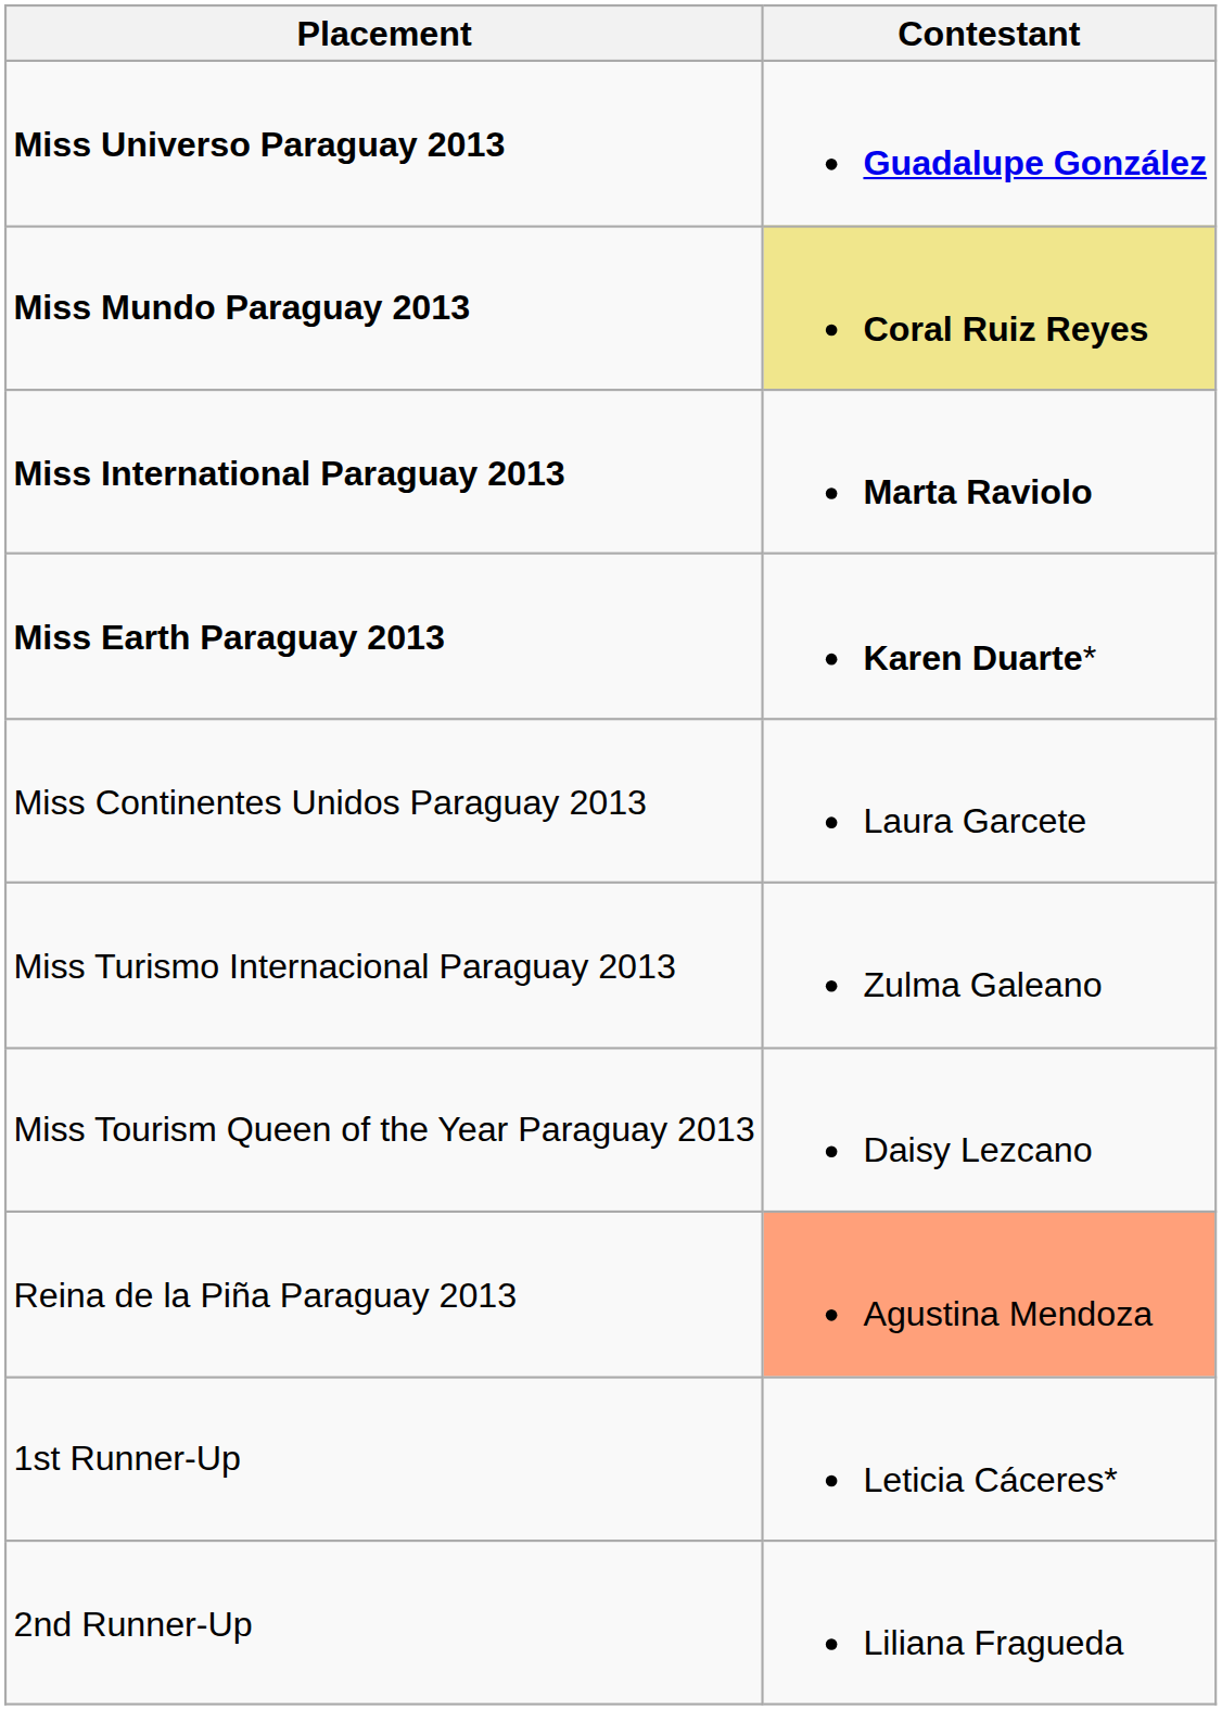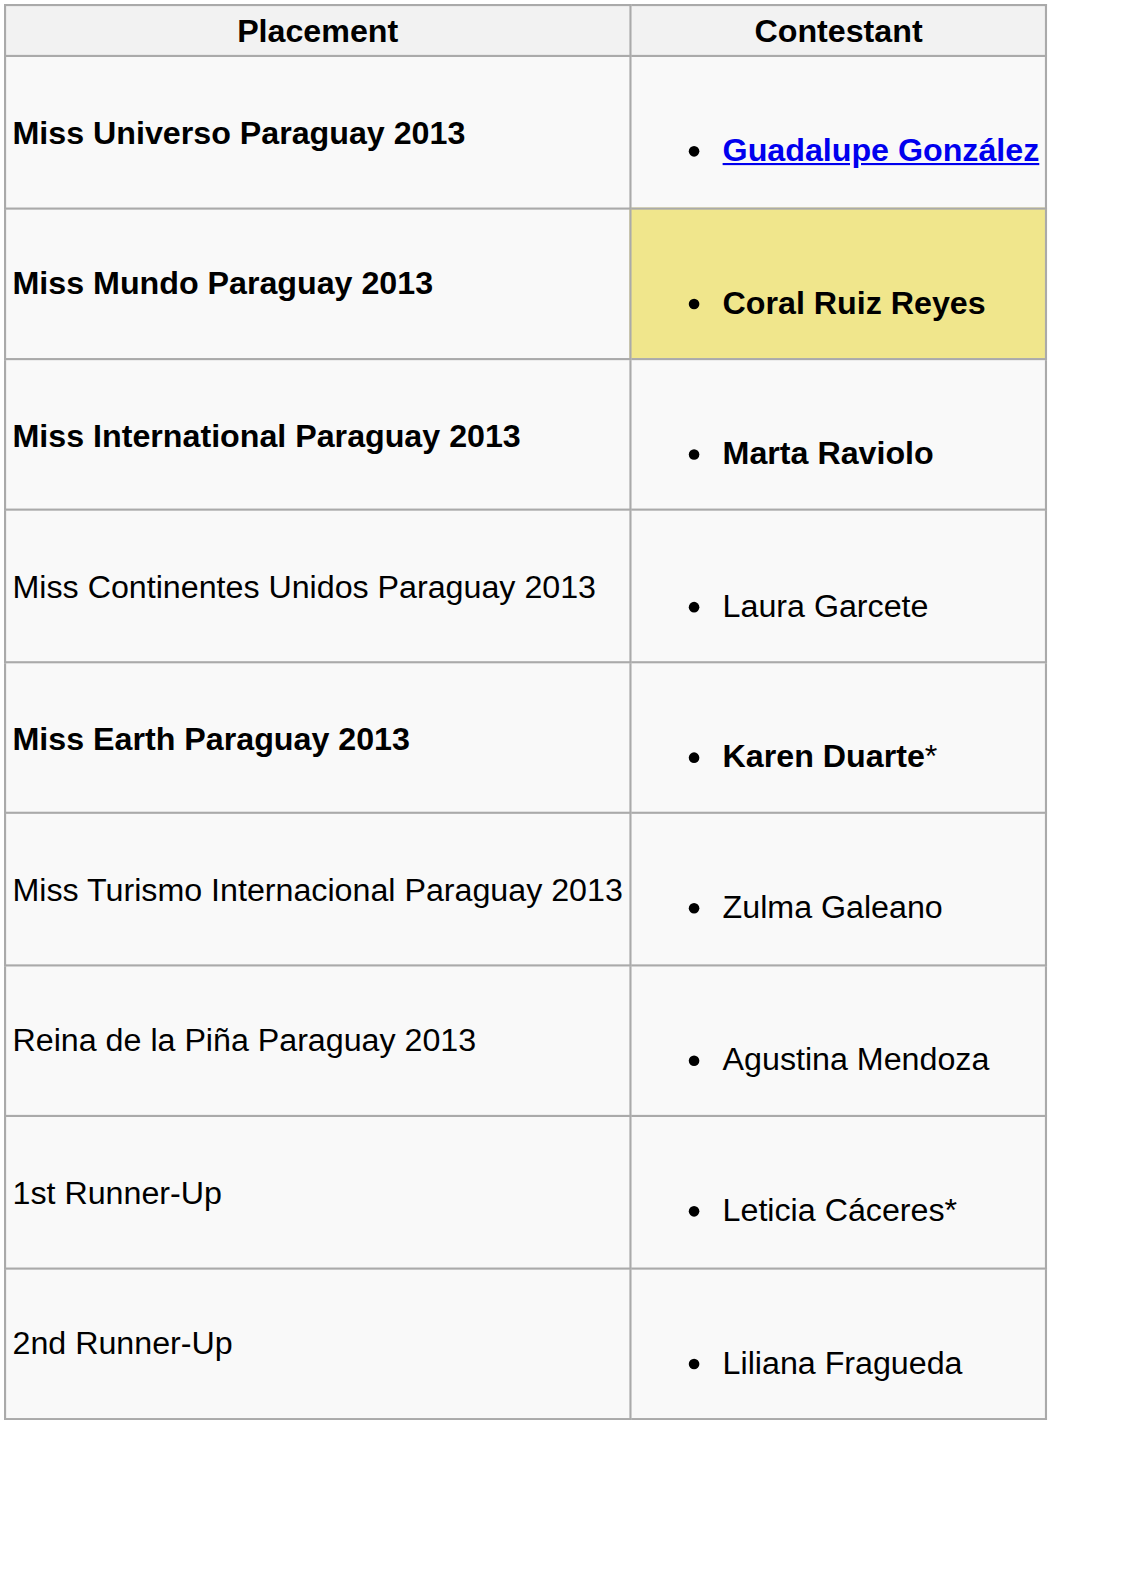rows swapped: Miss Earth Paraguay 2013 <-> Miss Continentes Unidos Paraguay 2013
- row: Miss Tourism Queen of the Year Paraguay 2013 | Daisy Lezcano
Reina de la Piña Paraguay 2013 | Contestant: lightsalmon background -> no background
